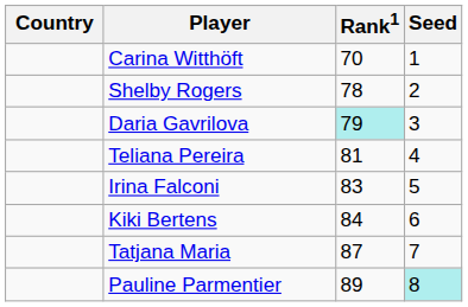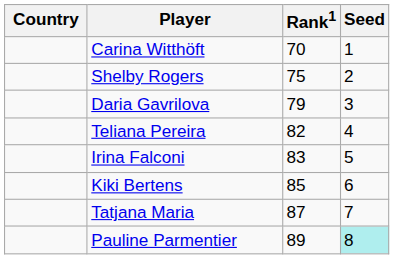Shelby Rogers | Rank1: 78 -> 75
Daria Gavrilova | Rank1: paleturquoise background -> no background
Teliana Pereira | Rank1: 81 -> 82
Kiki Bertens | Rank1: 84 -> 85
